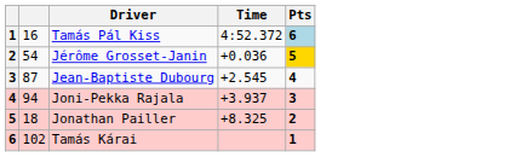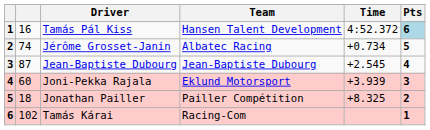+ column: Team | Hansen Talent Development | Albatec Racing | Jean-Baptiste Dubourg | Eklund Motorsport | Pailler Compétition | Racing-Com
Jérôme Grosset-Janin | column 2: 54 -> 74
Jérôme Grosset-Janin | Time: +0.036 -> +0.734
Jérôme Grosset-Janin | Pts: gold background -> no background
Joni-Pekka Rajala | column 2: 94 -> 60
Joni-Pekka Rajala | Time: +3.937 -> +3.939
